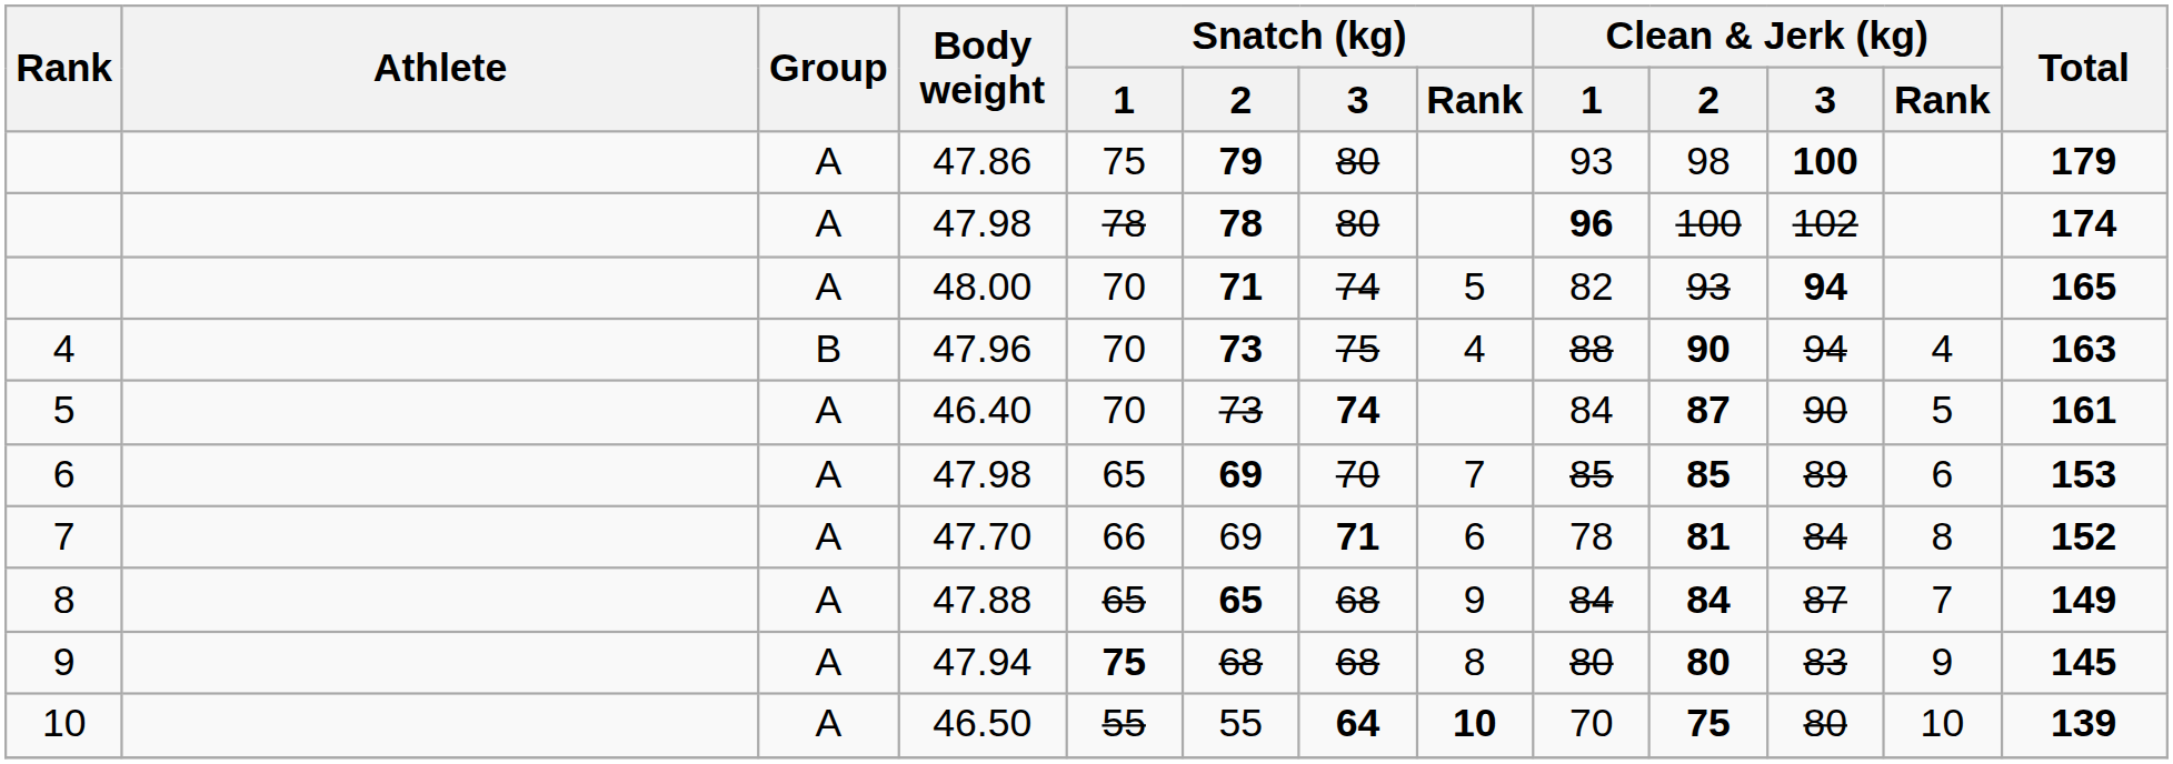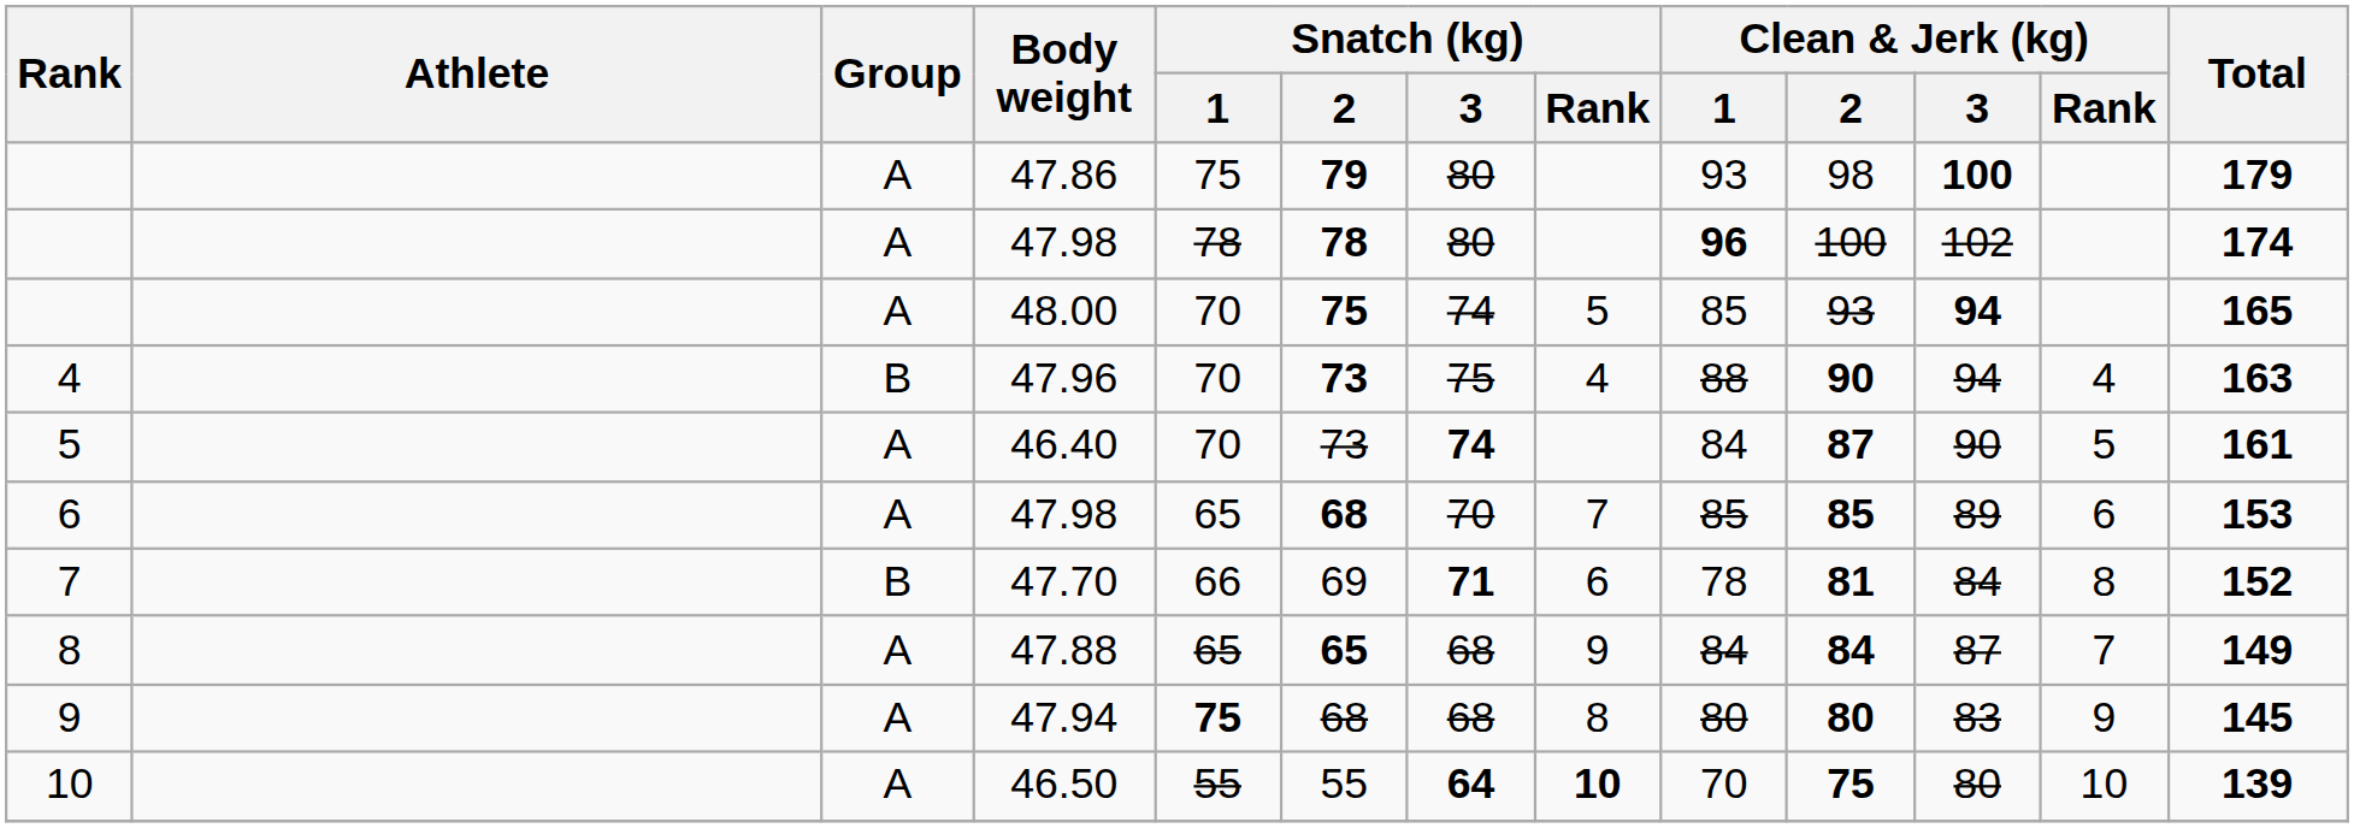48.00 | Snatch (kg) / 2: 71 -> 75
48.00 | Clean & Jerk (kg) / 1: 82 -> 85
6 / 47.98 | Snatch (kg) / 2: 69 -> 68
47.70 | Group: A -> B
